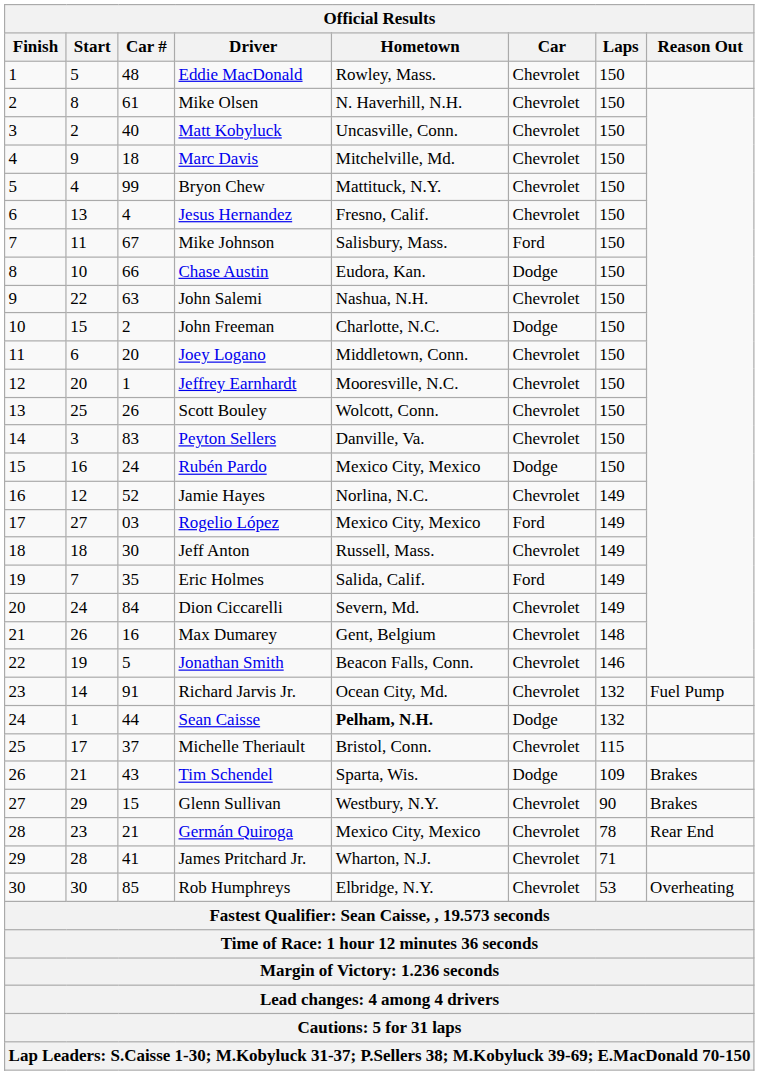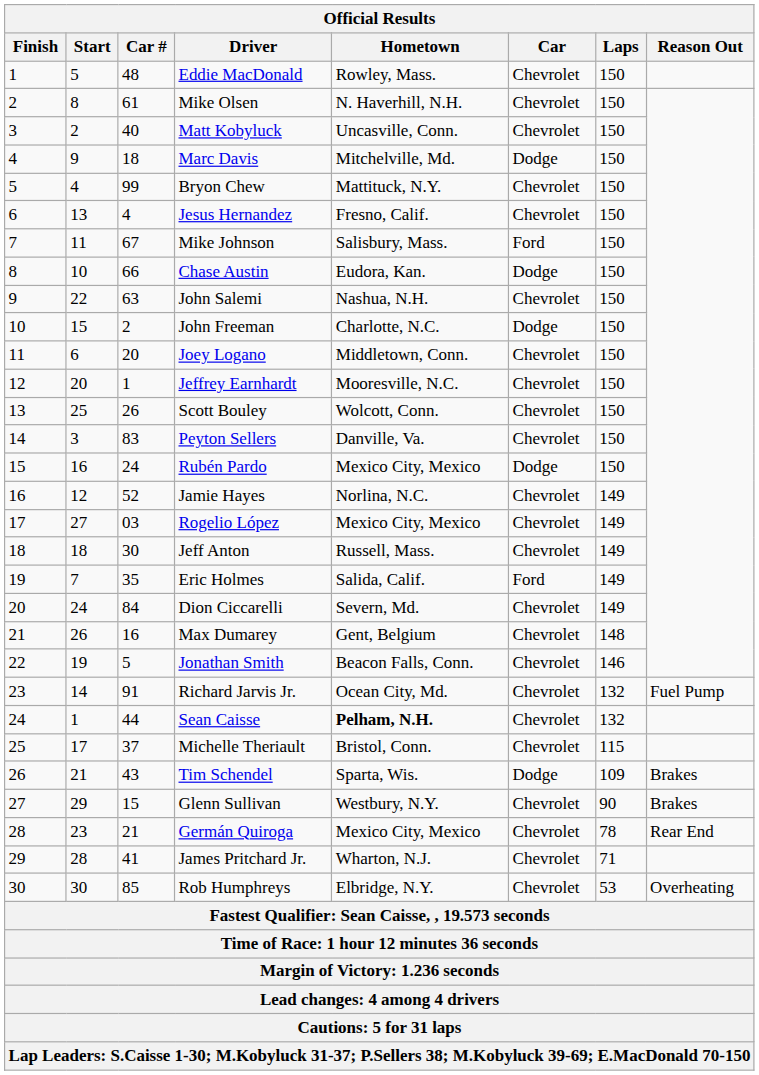Marc Davis | Car: Chevrolet -> Dodge
Rogelio López | Car: Ford -> Chevrolet
Sean Caisse | Car: Dodge -> Chevrolet
